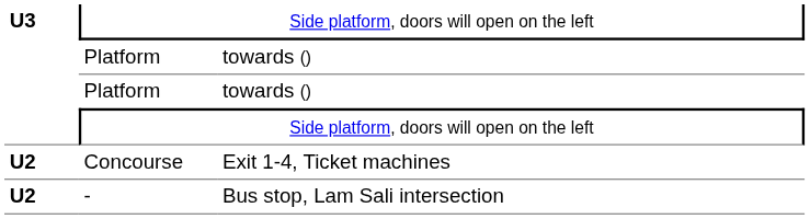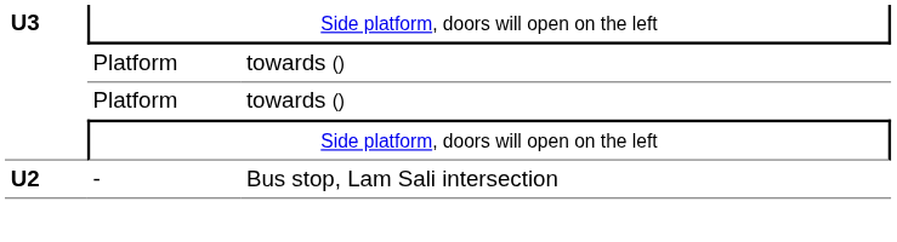- row: U2 | Concourse | Exit 1-4, Ticket machines
